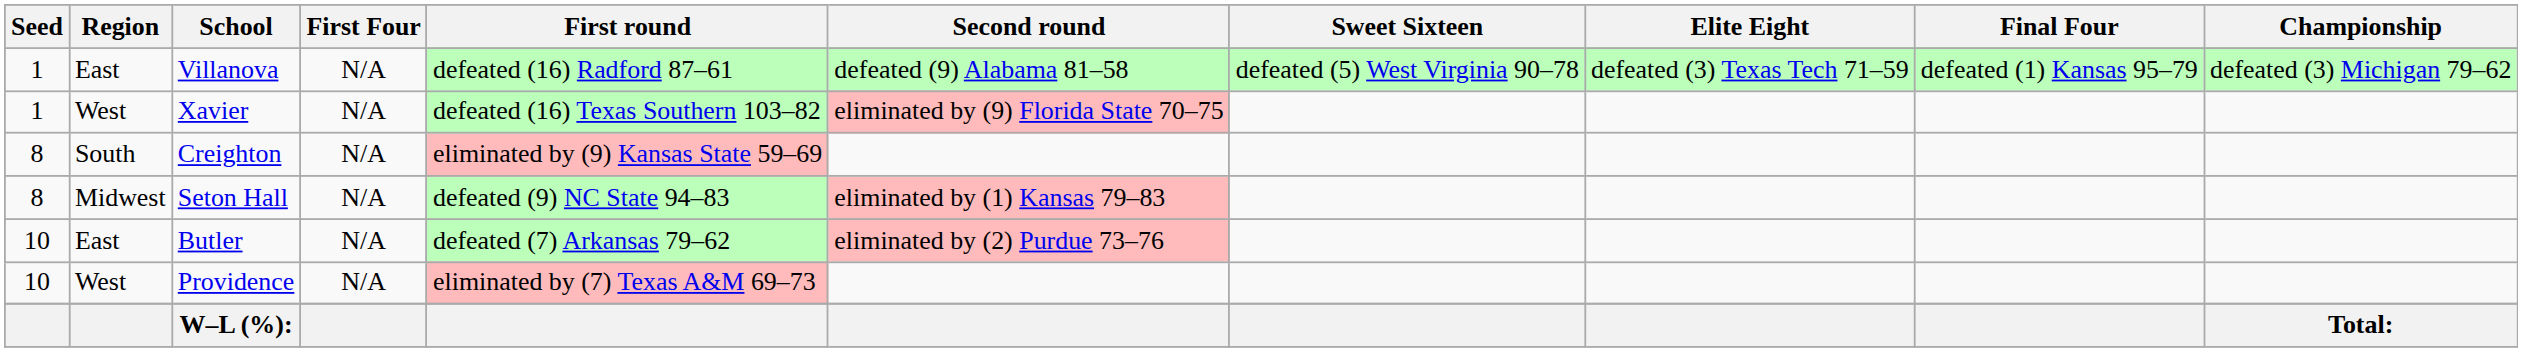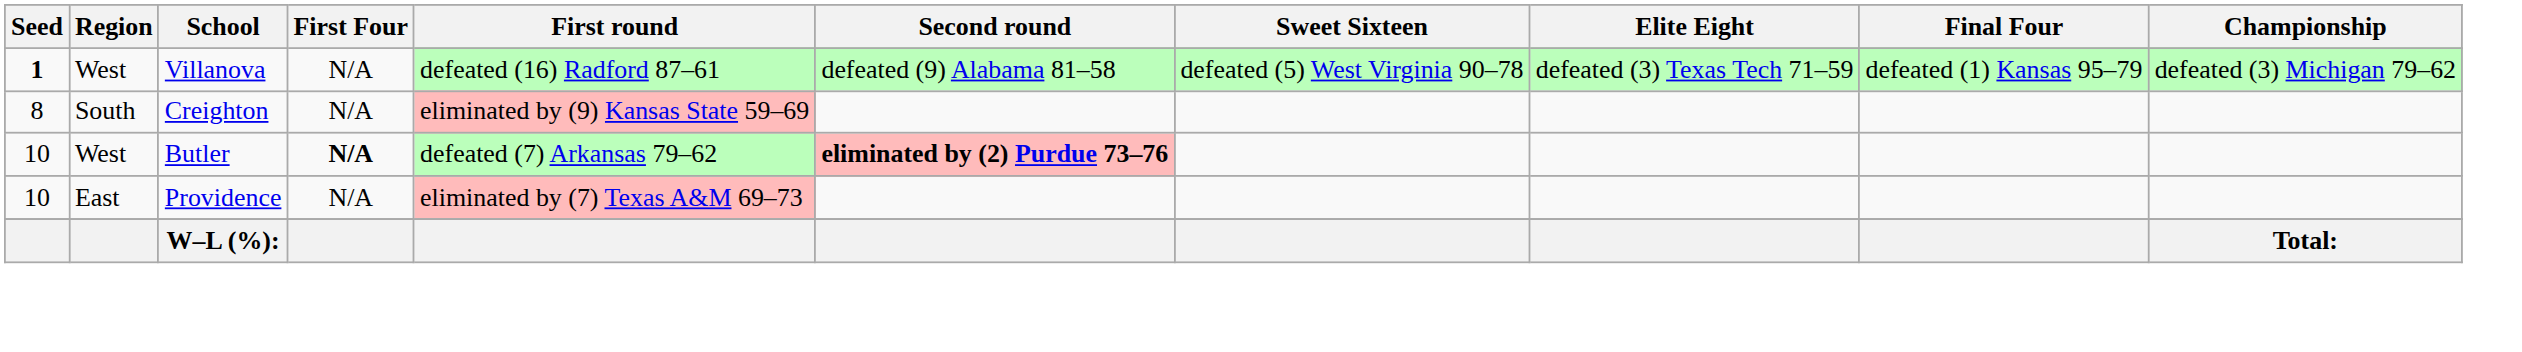Villanova | Seed: normal -> bold
Villanova | Region: East -> West
- row: 1 | West | Xavier | N/A | defeated (16) Texas Southern 103–82 | eliminated by (9) Florida State 70–75
- row: 8 | Midwest | Seton Hall | N/A | defeated (9) NC State 94–83 | eliminated by (1) Kansas 79–83
Butler | Region: East -> West
Butler | First Four: normal -> bold
Butler | Second round: normal -> bold
Providence | Region: West -> East
